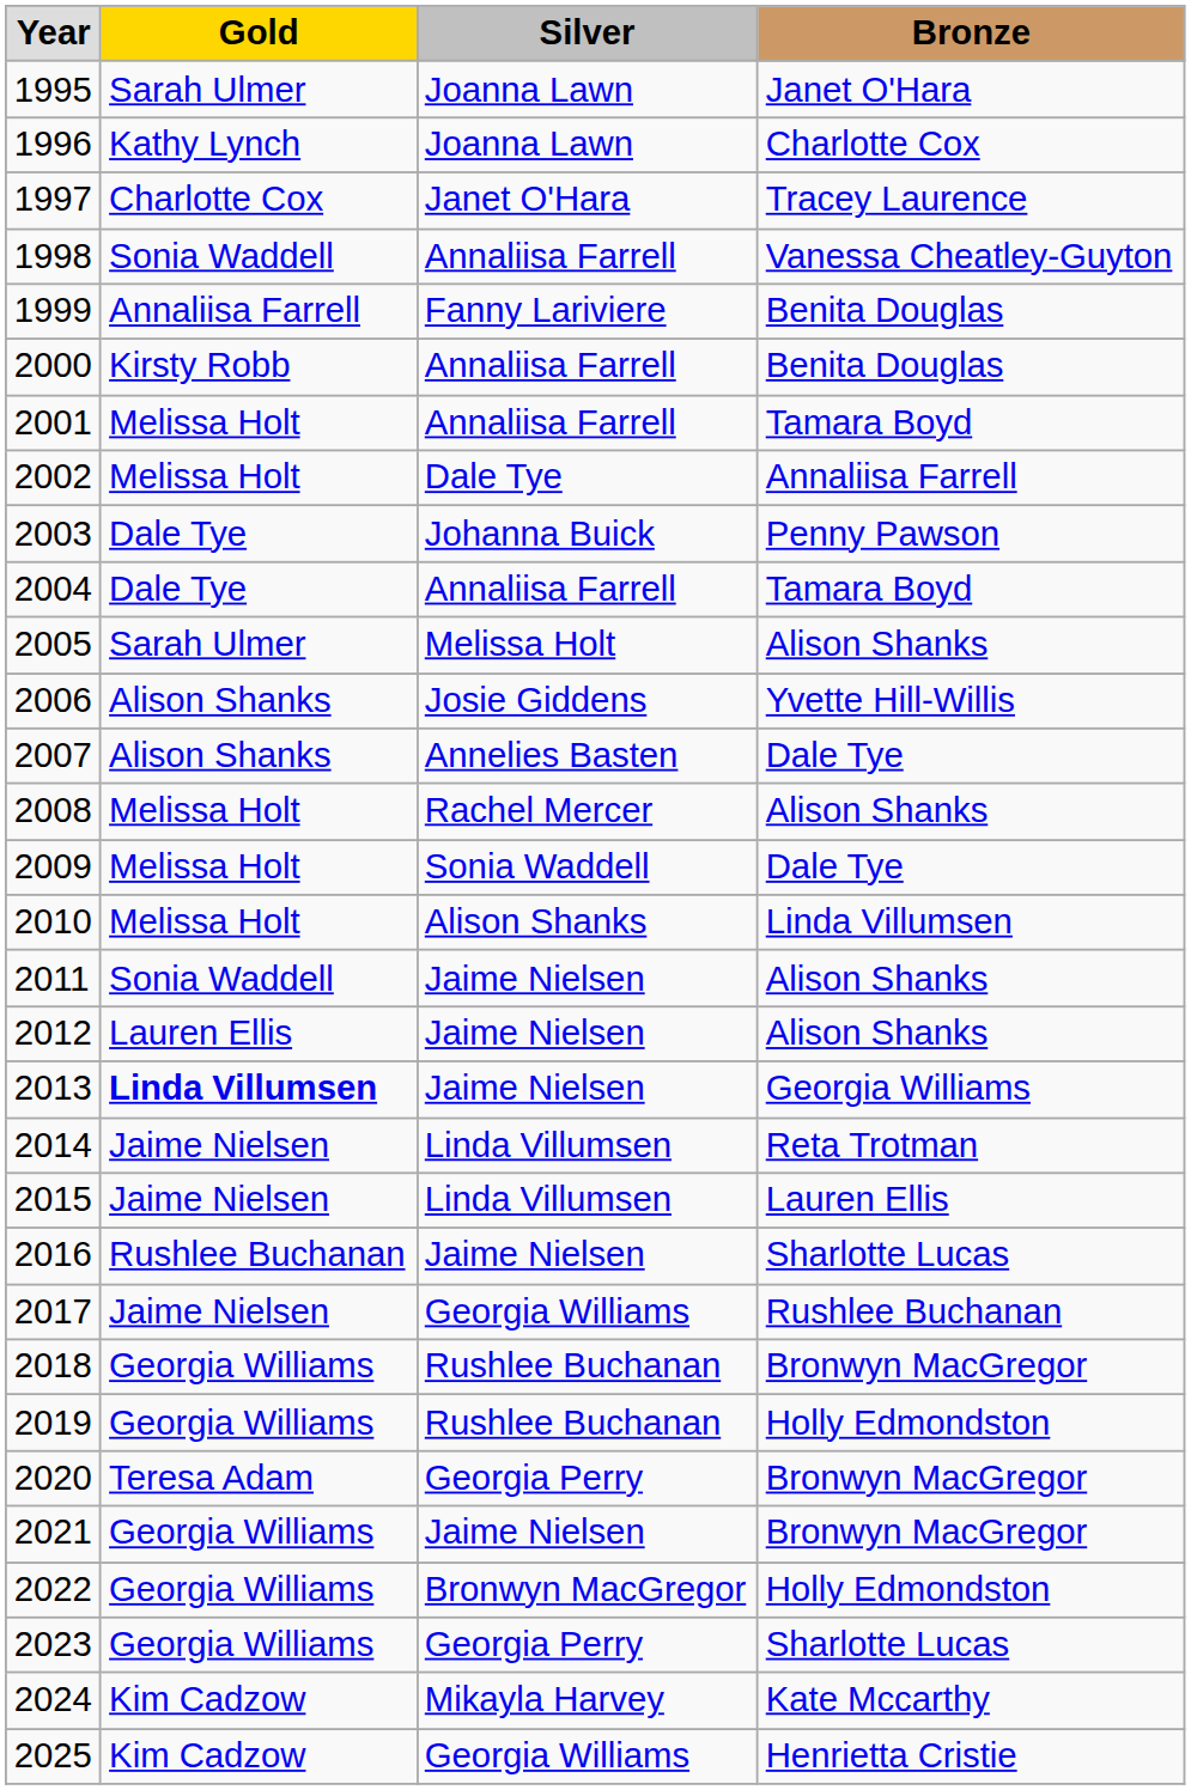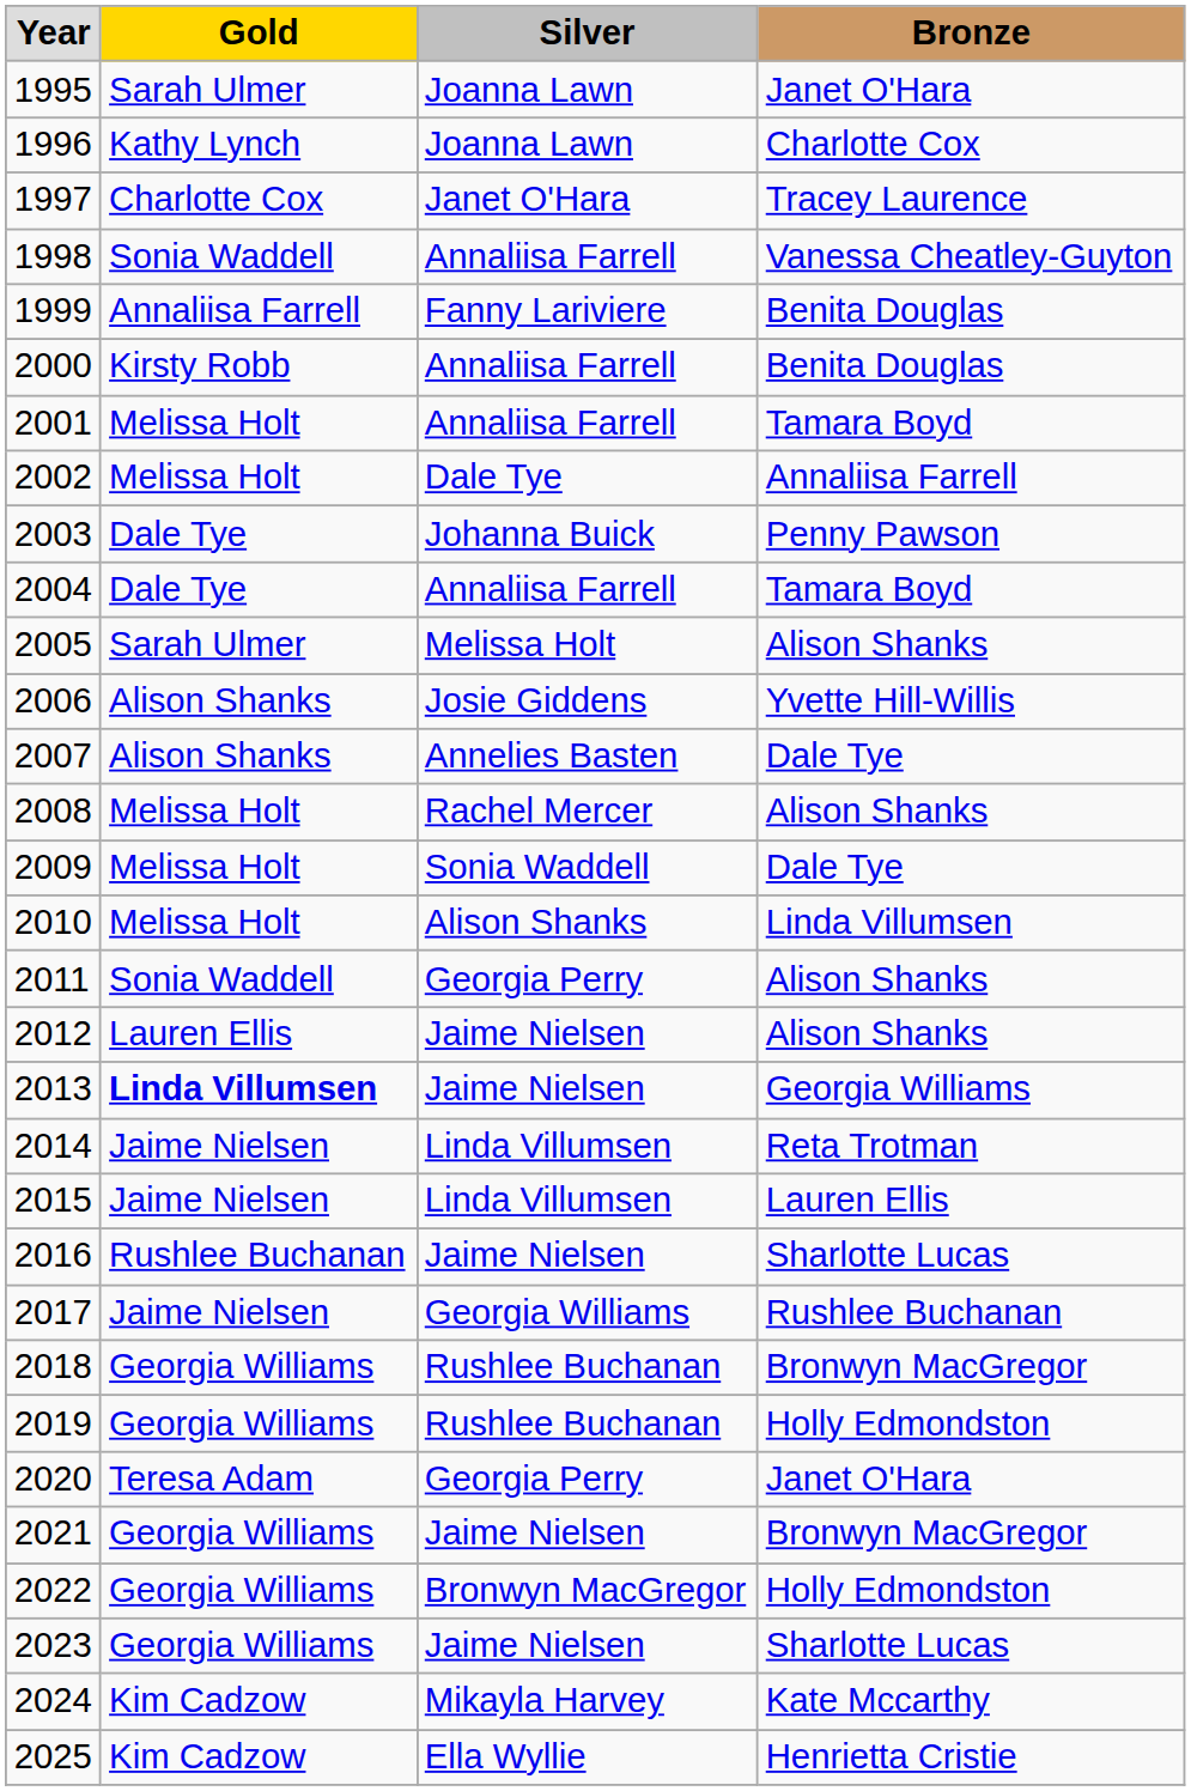2011 | Silver: Jaime Nielsen -> Georgia Perry
2020 | Bronze: Bronwyn MacGregor -> Janet O'Hara
2023 | Silver: Georgia Perry -> Jaime Nielsen
2025 | Silver: Georgia Williams -> Ella Wyllie
